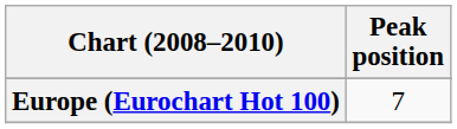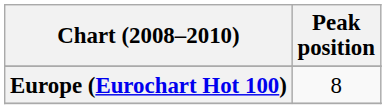Europe (Eurochart Hot 100) | Peak position: 7 -> 8
